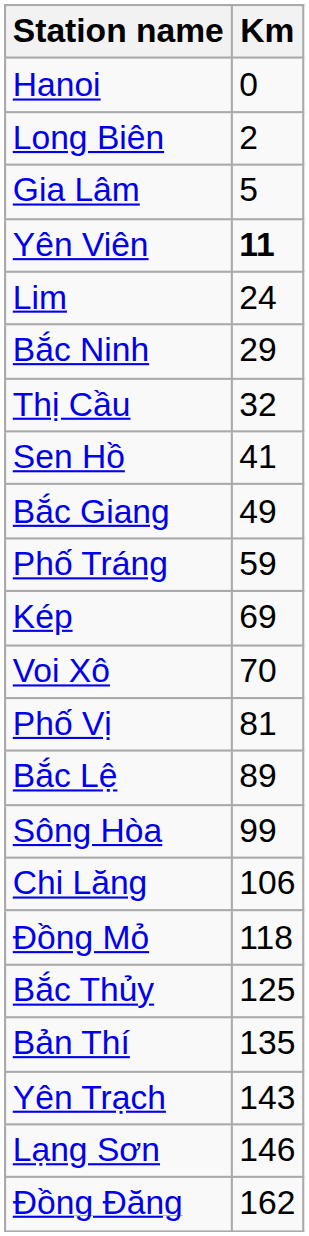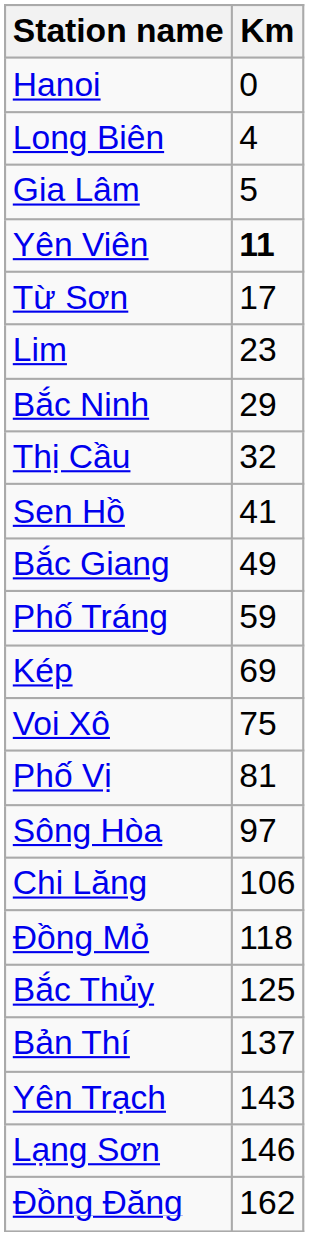Long Biên | Km: 2 -> 4
+ row: Từ Sơn | 17
Lim | Km: 24 -> 23
Voi Xô | Km: 70 -> 75
- row: Bắc Lệ | 89
Sông Hòa | Km: 99 -> 97
Bản Thí | Km: 135 -> 137
